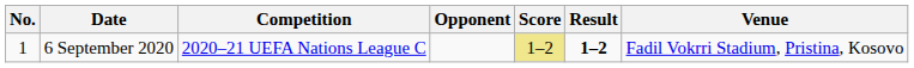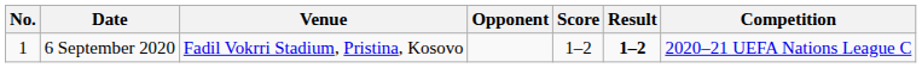columns swapped: Venue <-> Competition
6 September 2020 | Score: khaki background -> no background
